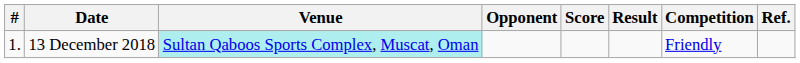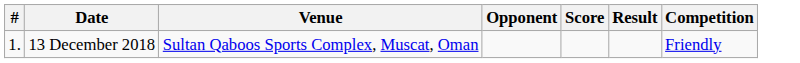- column: Ref.
13 December 2018 | Venue: paleturquoise background -> no background
